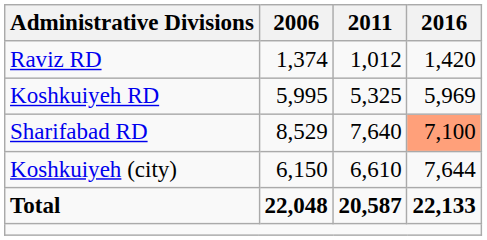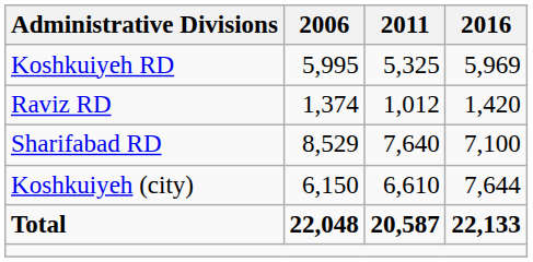rows swapped: Koshkuiyeh RD <-> Raviz RD
Sharifabad RD | 2016: lightsalmon background -> no background
